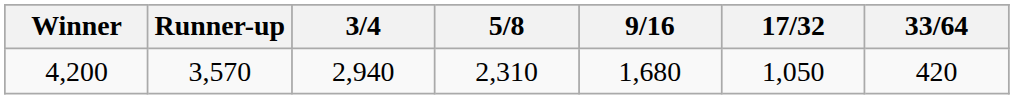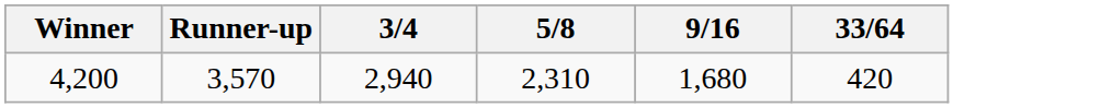- column: 17/32 | 1,050
